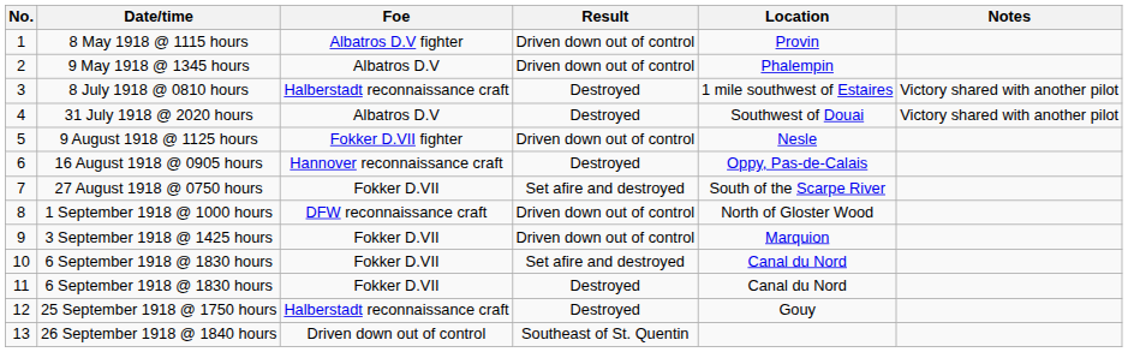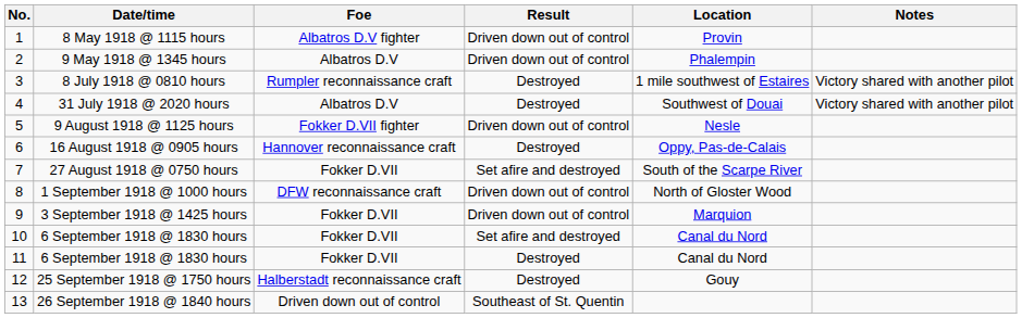8 July 1918 @ 0810 hours | Foe: Halberstadt reconnaissance craft -> Rumpler reconnaissance craft
